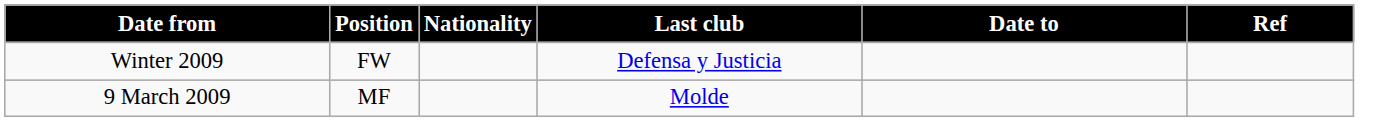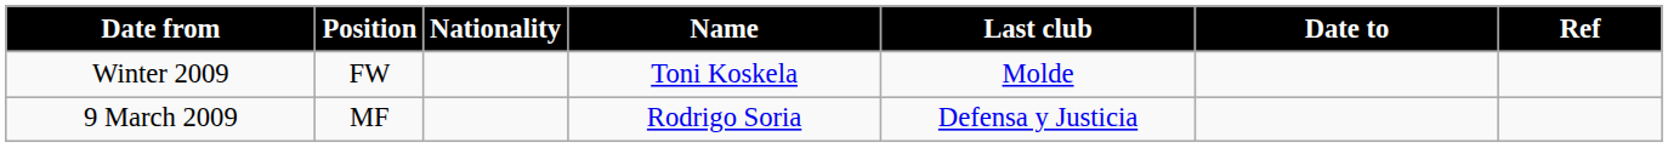+ column: Name | Toni Koskela | Rodrigo Soria
Winter 2009 | Last club: Defensa y Justicia -> Molde
9 March 2009 | Last club: Molde -> Defensa y Justicia
